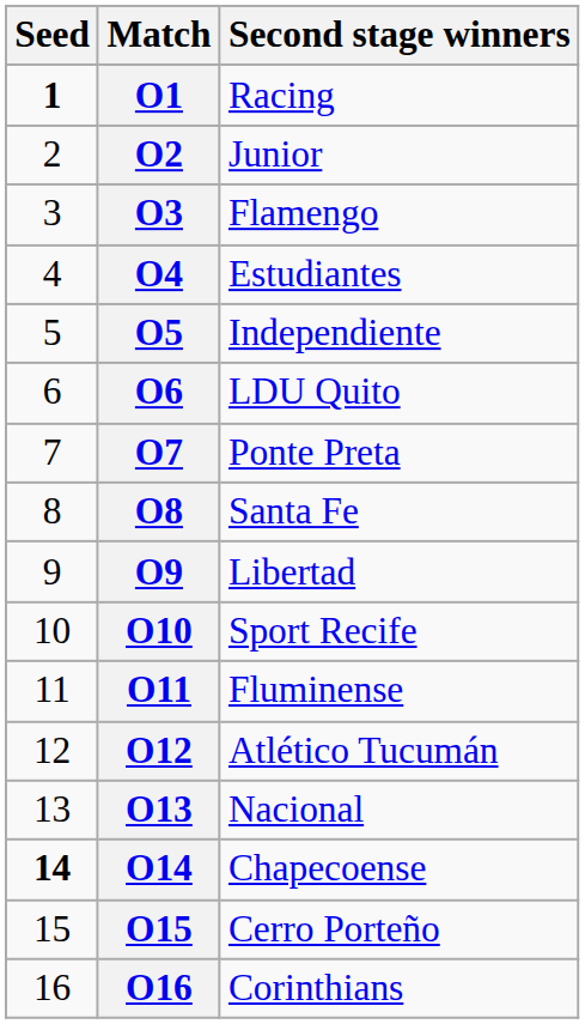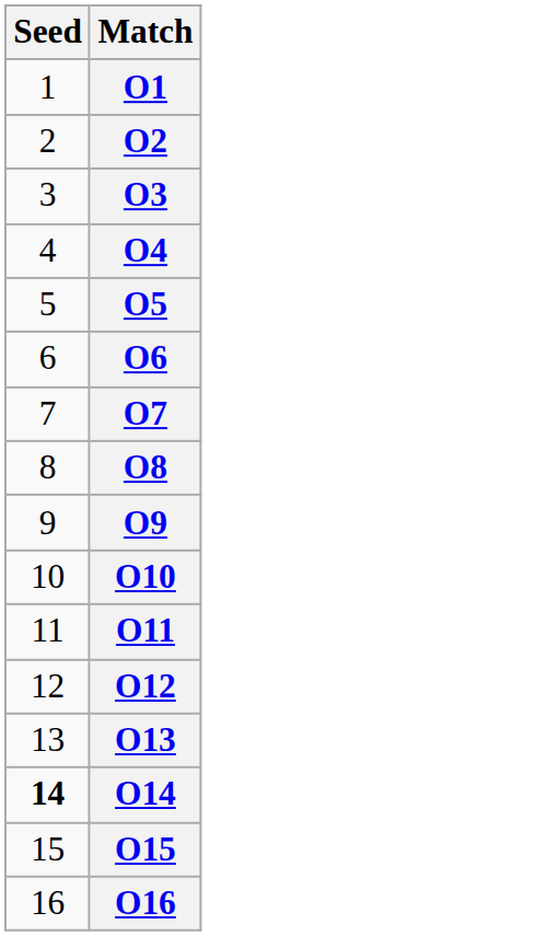- column: Second stage winners | Racing | Junior | Flamengo | Estudiantes | Independiente | LDU Quito | Ponte Preta | Santa Fe | Libertad | Sport Recife | Fluminense | Atlético Tucumán | Nacional | Chapecoense | Cerro Porteño | Corinthians
O1 | Seed: bold -> normal
